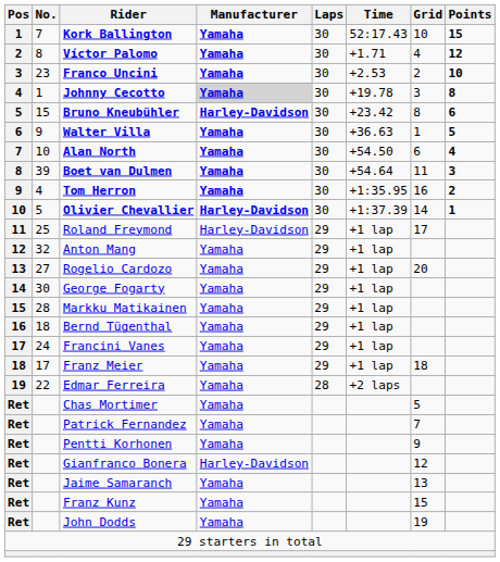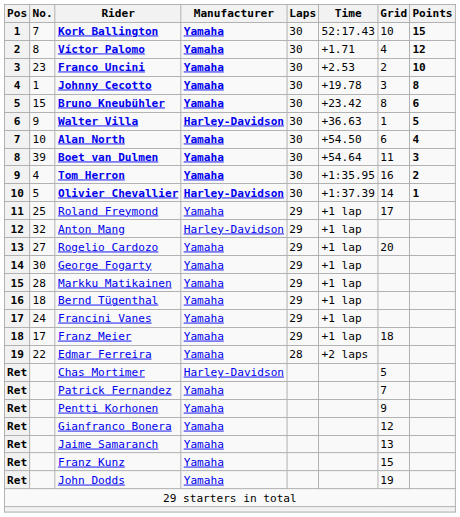Johnny Cecotto | Manufacturer: lightgrey background -> no background
Bruno Kneubühler | Manufacturer: Harley-Davidson -> Yamaha
Walter Villa | Manufacturer: Yamaha -> Harley-Davidson
Roland Freymond | Manufacturer: Harley-Davidson -> Yamaha
Anton Mang | Manufacturer: Yamaha -> Harley-Davidson
Chas Mortimer | Manufacturer: Yamaha -> Harley-Davidson
Gianfranco Bonera | Manufacturer: Harley-Davidson -> Yamaha
